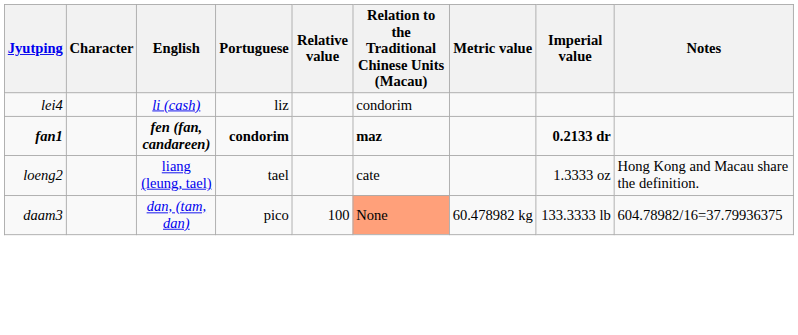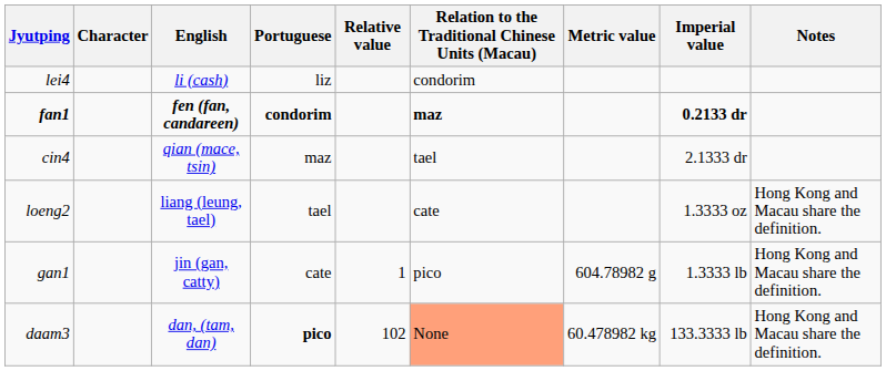+ row: cin4 | qian (mace, tsin) | maz | tael | 2.1333 dr
+ row: gan1 | jin (gan, catty) | cate | 1 | pico | 604.78982 g | 1.3333 lb | Hong Kong and Macau share the definition.
daam3 | Portuguese: normal -> bold
daam3 | Relative value: 100 -> 102
daam3 | Notes: 604.78982/16=37.79936375 -> Hong Kong and Macau share the definition.
